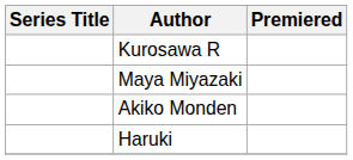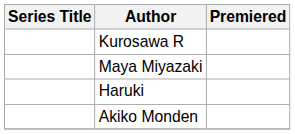rows swapped: Akiko Monden <-> Haruki
